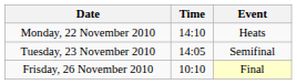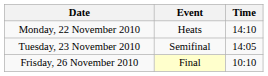columns swapped: Time <-> Event
